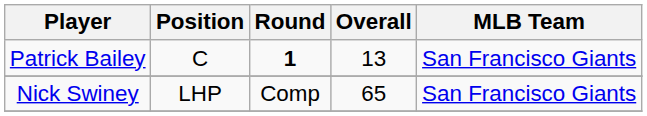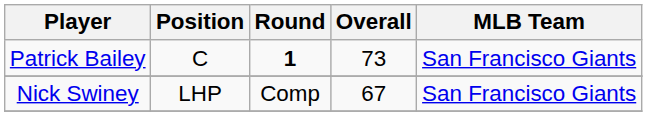Patrick Bailey | Overall: 13 -> 73
Nick Swiney | Overall: 65 -> 67
